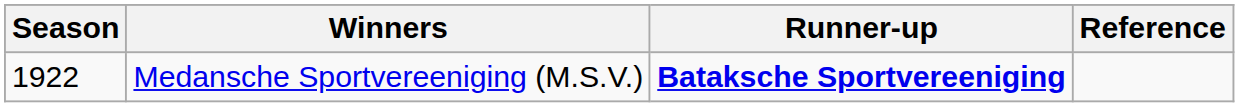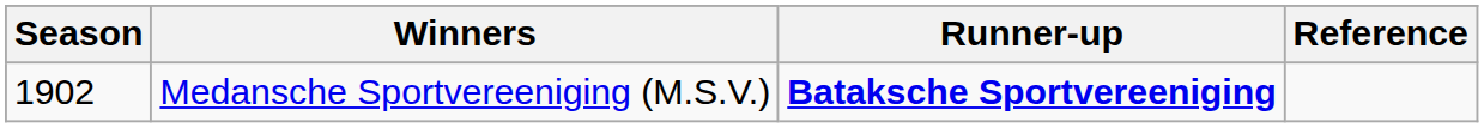Medansche Sportvereeniging (M.S.V.) | Season: 1922 -> 1902
